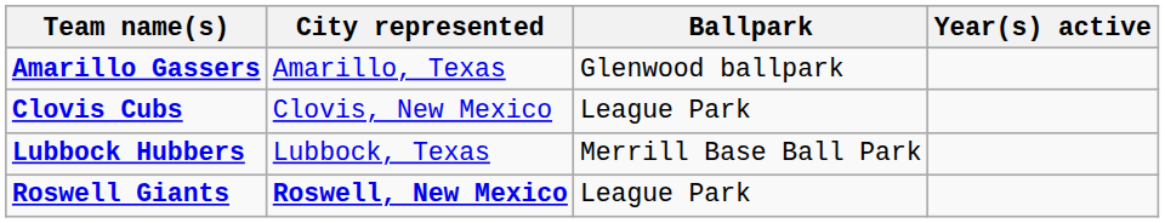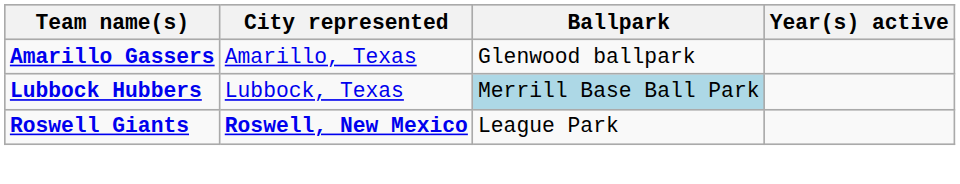- row: Clovis Cubs | Clovis, New Mexico | League Park
Lubbock Hubbers | Ballpark: no background -> lightblue background
